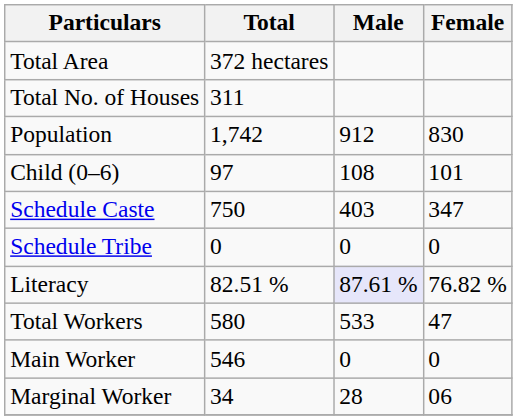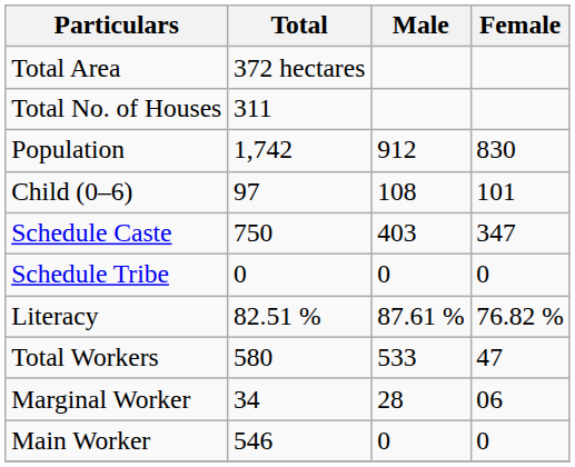Literacy | Male: lavender background -> no background
rows swapped: Main Worker <-> Marginal Worker
